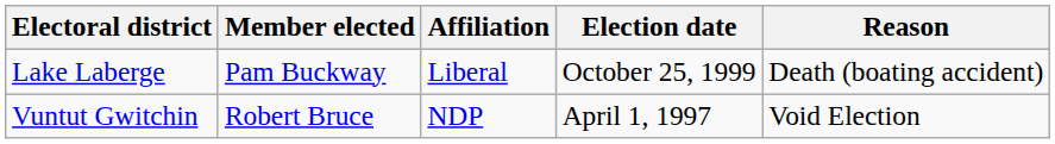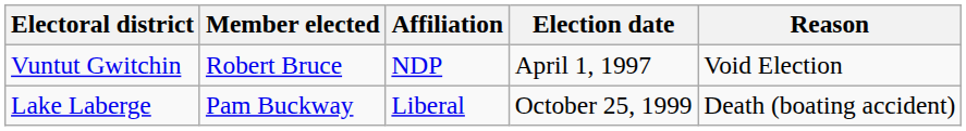rows swapped: Vuntut Gwitchin <-> Lake Laberge
